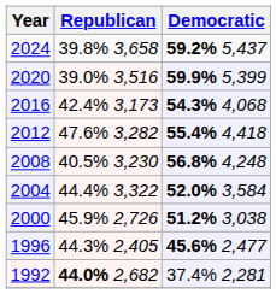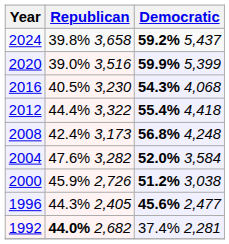2016 | Republican: 42.4% 3,173 -> 40.5% 3,230
2012 | Republican: 47.6% 3,282 -> 44.4% 3,322
2008 | Republican: 40.5% 3,230 -> 42.4% 3,173
2004 | Republican: 44.4% 3,322 -> 47.6% 3,282
